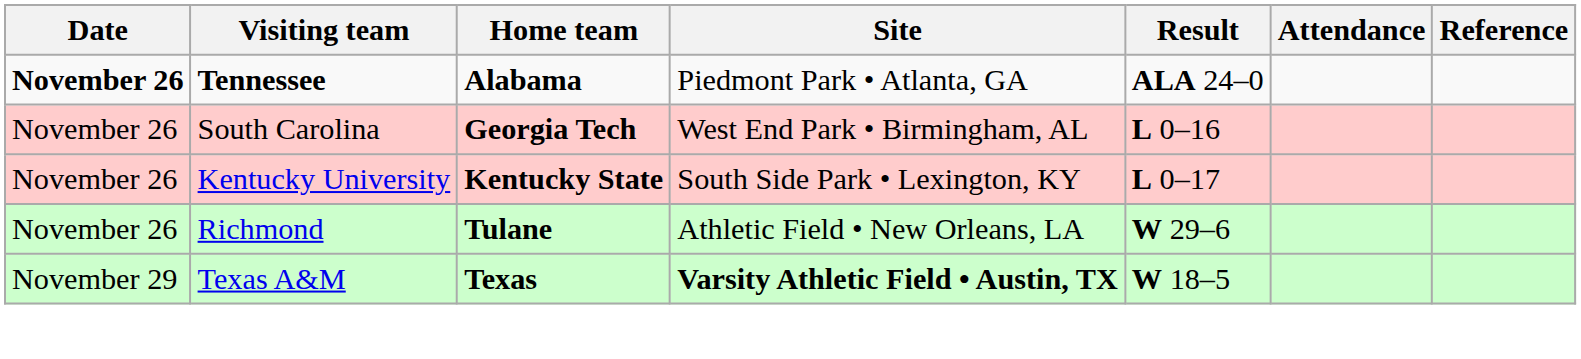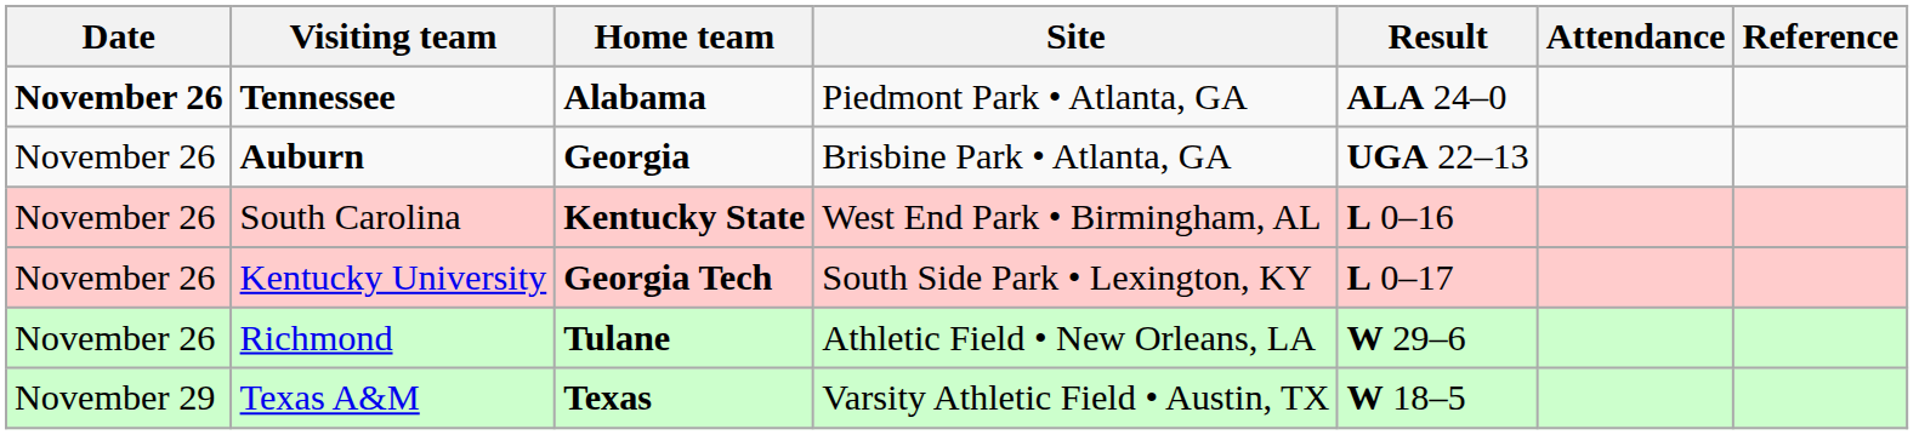+ row: November 26 | Auburn | Georgia | Brisbine Park • Atlanta, GA | UGA 22–13
South Carolina | Home team: Georgia Tech -> Kentucky State
Kentucky University | Home team: Kentucky State -> Georgia Tech
Texas A&M | Site: bold -> normal
